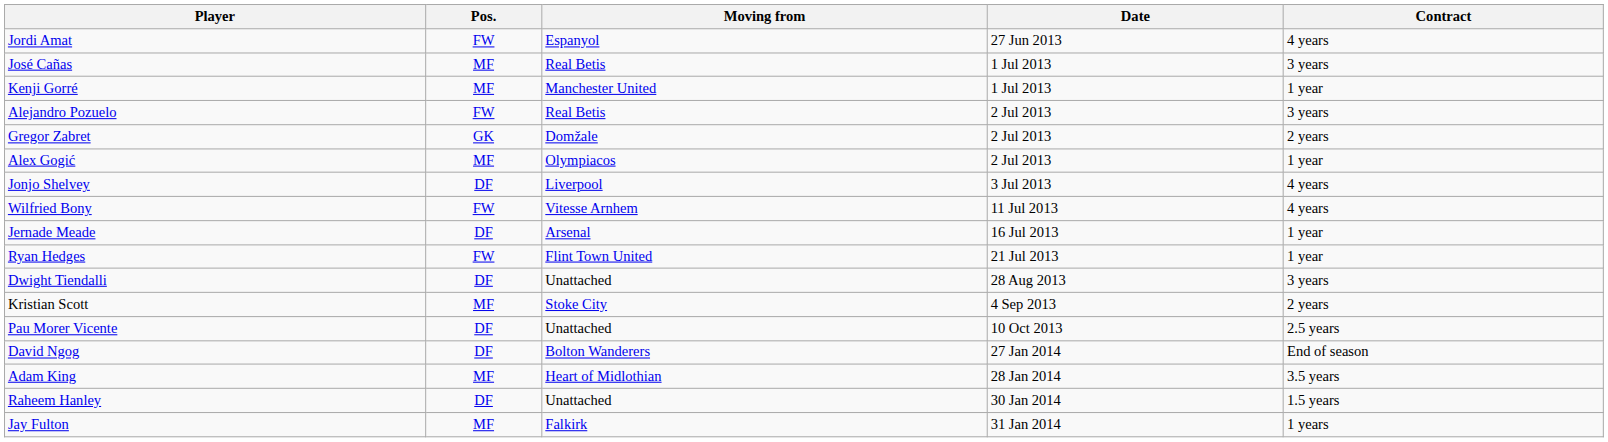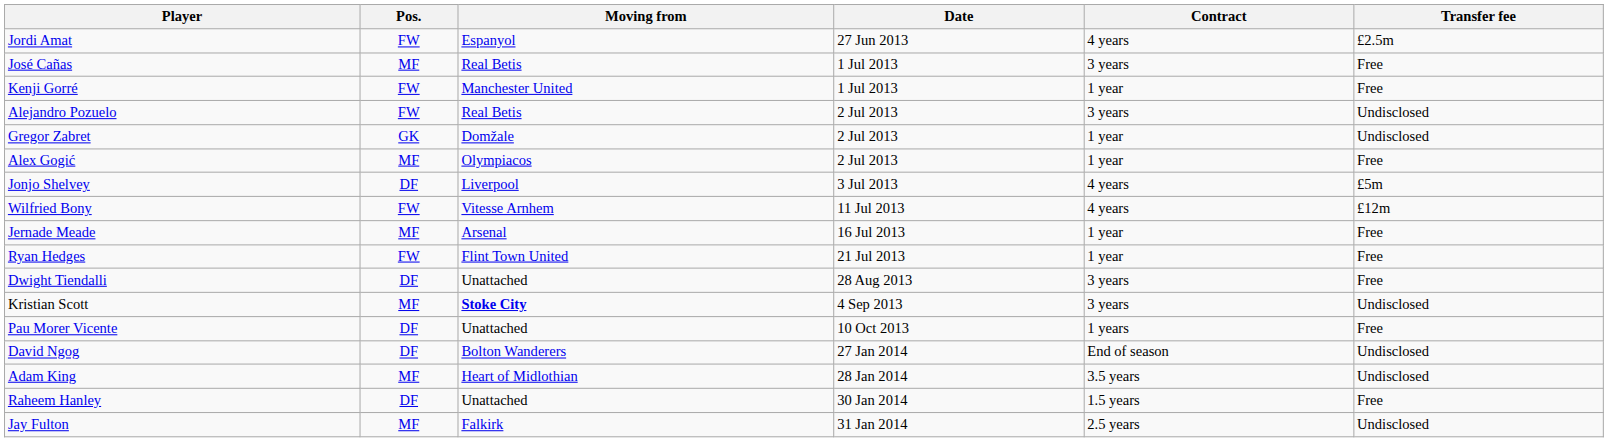+ column: Transfer fee | £2.5m | Free | Free | Undisclosed | Undisclosed | Free | £5m | £12m | Free | Free | Free | Undisclosed | Free | Undisclosed | Undisclosed | Free | Undisclosed
Kenji Gorré | Pos.: MF -> FW
Gregor Zabret | Contract: 2 years -> 1 year
Jernade Meade | Pos.: DF -> MF
Kristian Scott | Moving from: normal -> bold
Kristian Scott | Contract: 2 years -> 3 years
Pau Morer Vicente | Contract: 2.5 years -> 1 years
Jay Fulton | Contract: 1 years -> 2.5 years
